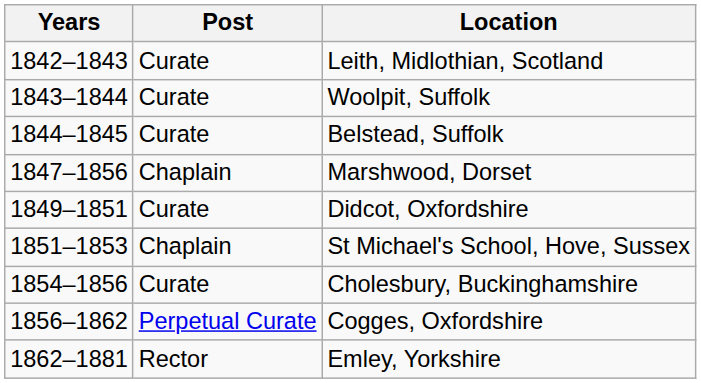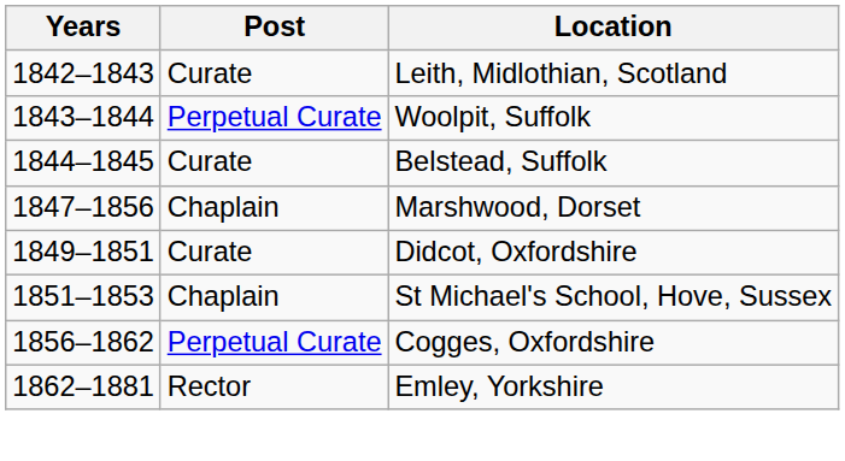Woolpit, Suffolk | Post: Curate -> Perpetual Curate
- row: 1854–1856 | Curate | Cholesbury, Buckinghamshire
